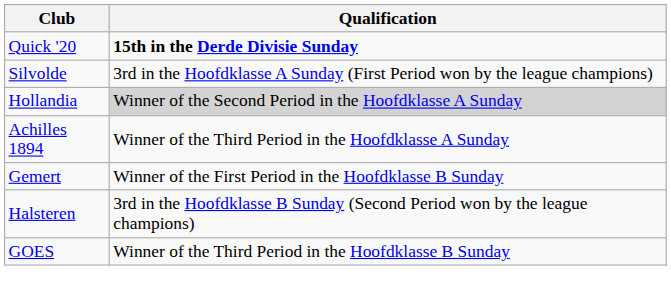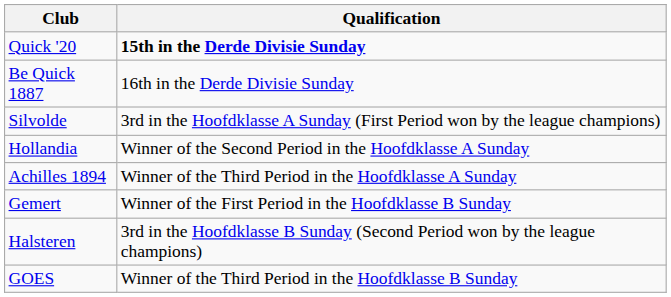+ row: Be Quick 1887 | 16th in the Derde Divisie Sunday
Hollandia | Qualification: lightgrey background -> no background
